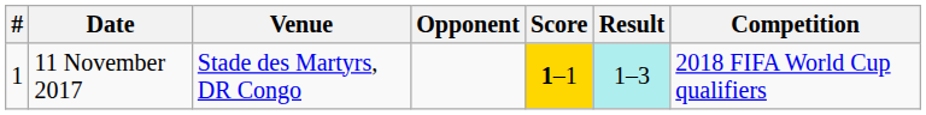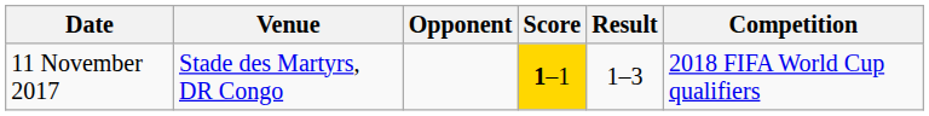- column: # | 1
11 November 2017 | Result: paleturquoise background -> no background
